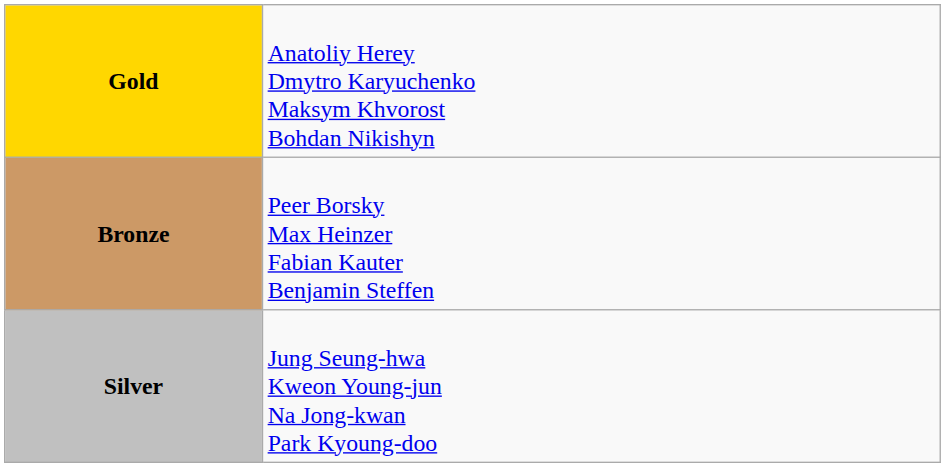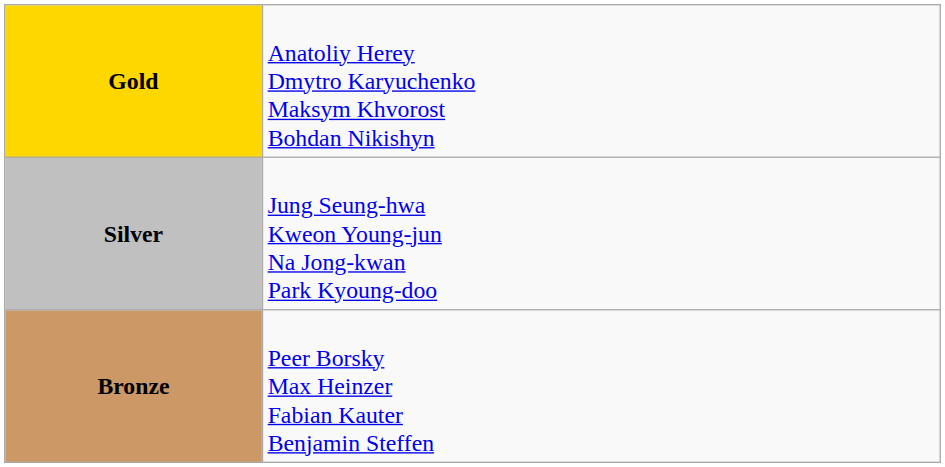rows swapped: Silver <-> Bronze
